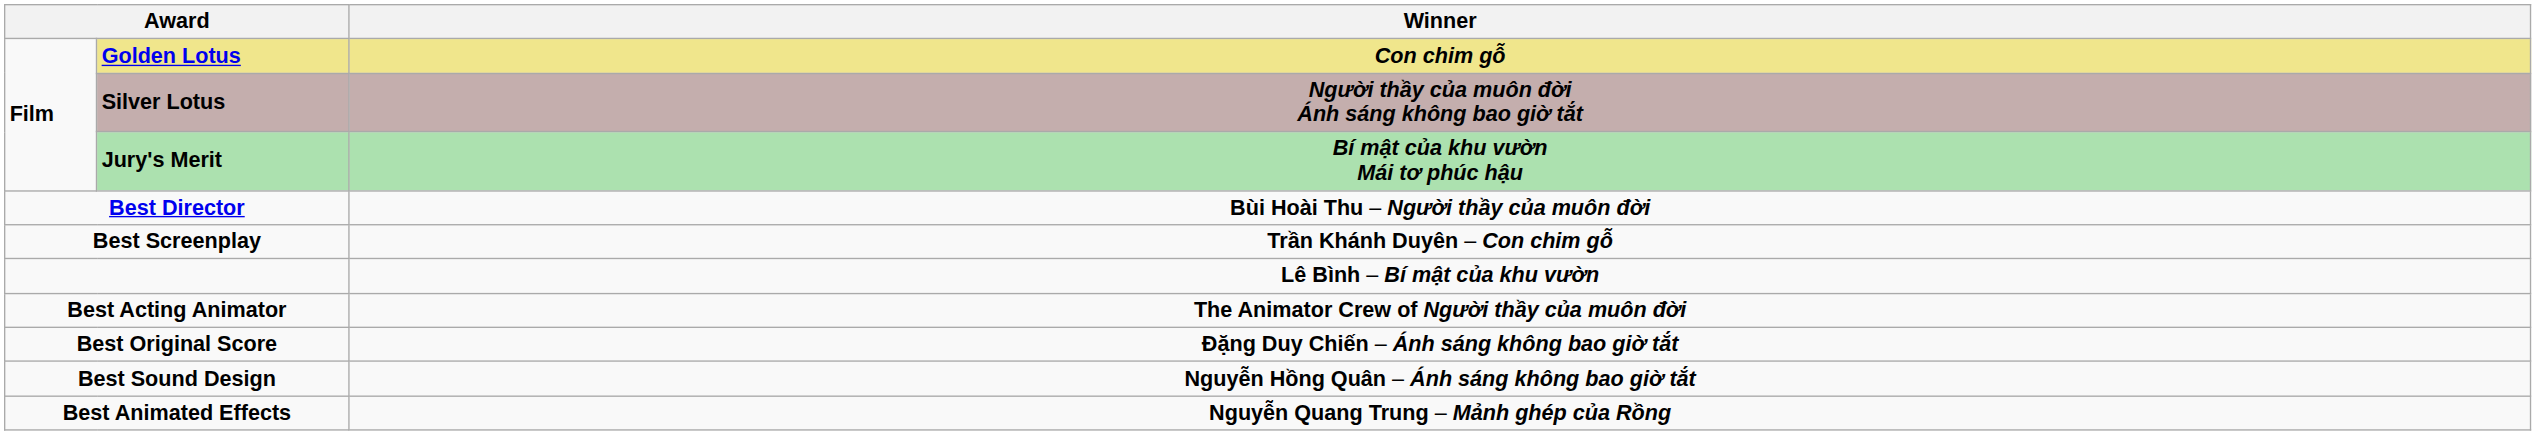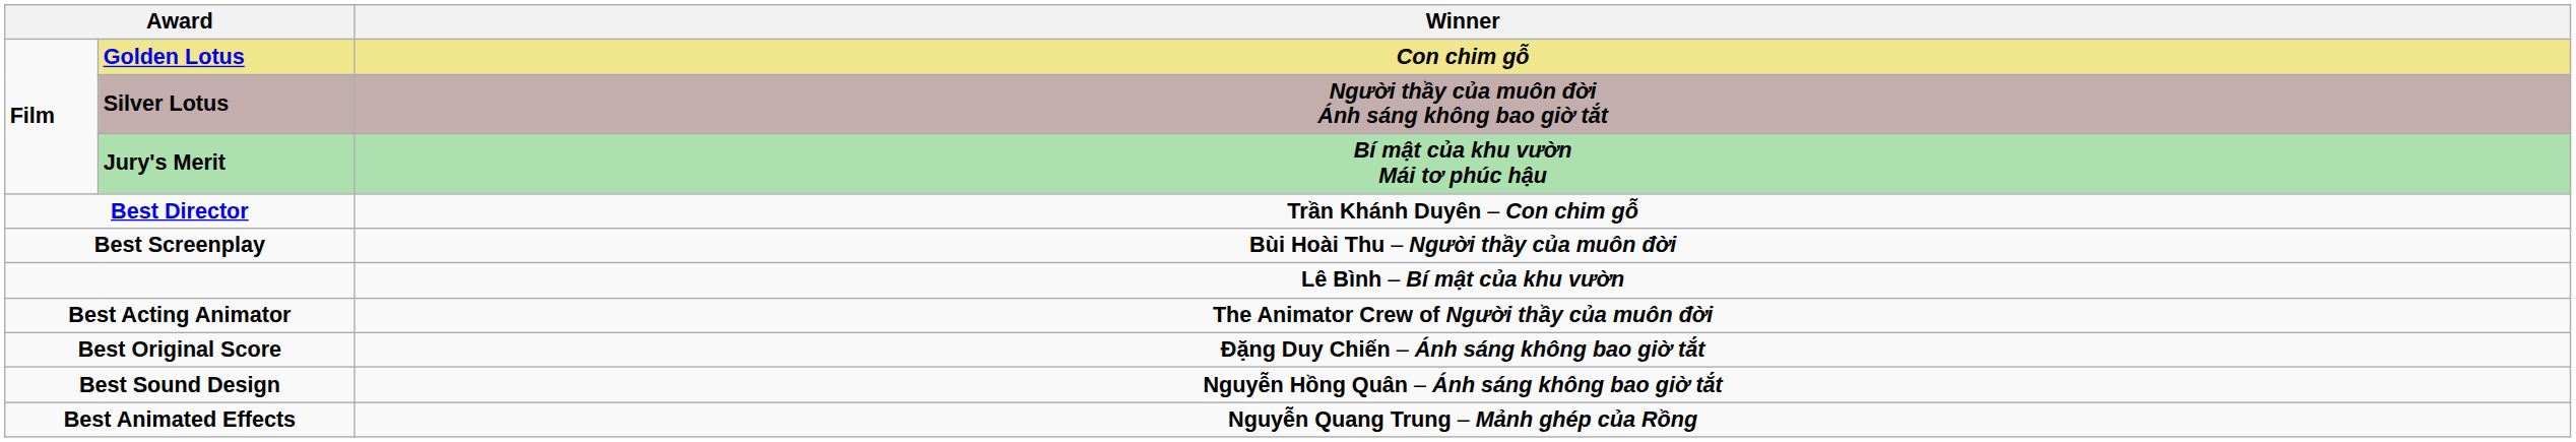Best Director | Winner: Bùi Hoài Thu – Người thầy của muôn đời -> Trần Khánh Duyên – Con chim gỗ
Best Screenplay | Winner: Trần Khánh Duyên – Con chim gỗ -> Bùi Hoài Thu – Người thầy của muôn đời
